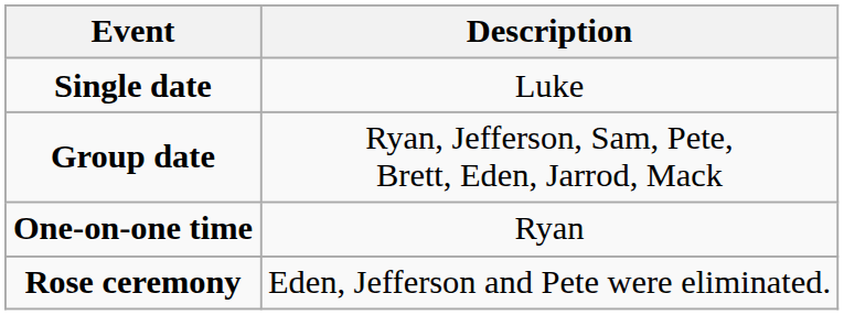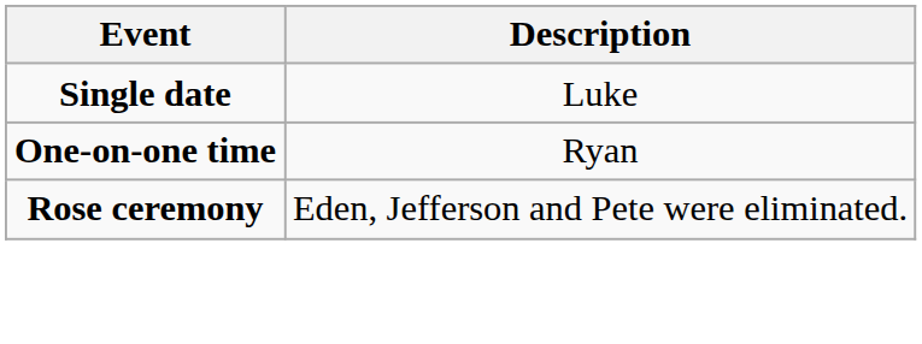- row: Group date | Ryan, Jefferson, Sam, Pete, Brett, Eden, Jarrod, Mack
